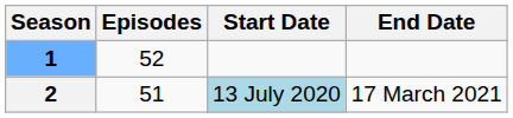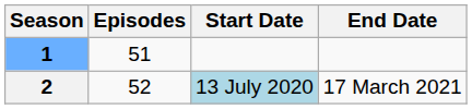1 | Episodes: 52 -> 51
2 | Episodes: 51 -> 52
